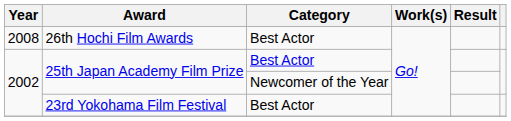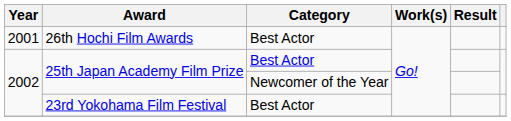26th Hochi Film Awards | Year: 2008 -> 2001
